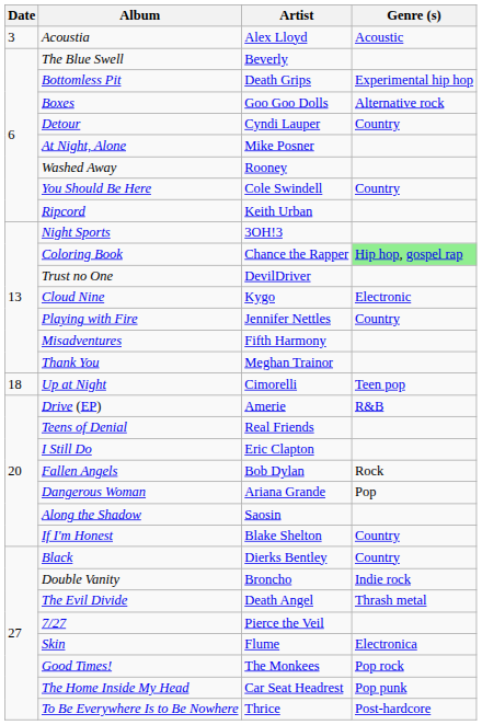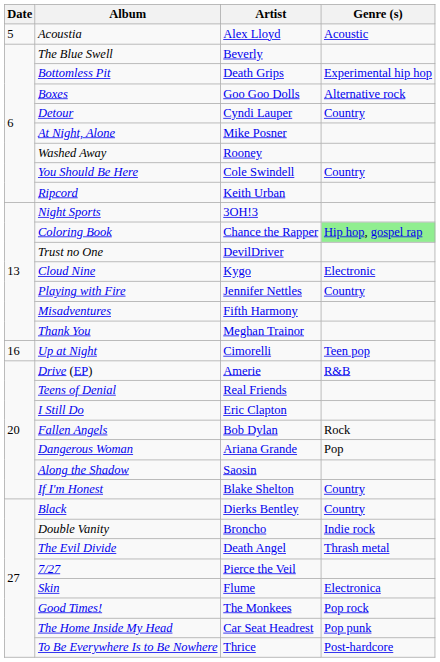Acoustia | Date: 3 -> 5
Up at Night | Date: 18 -> 16
